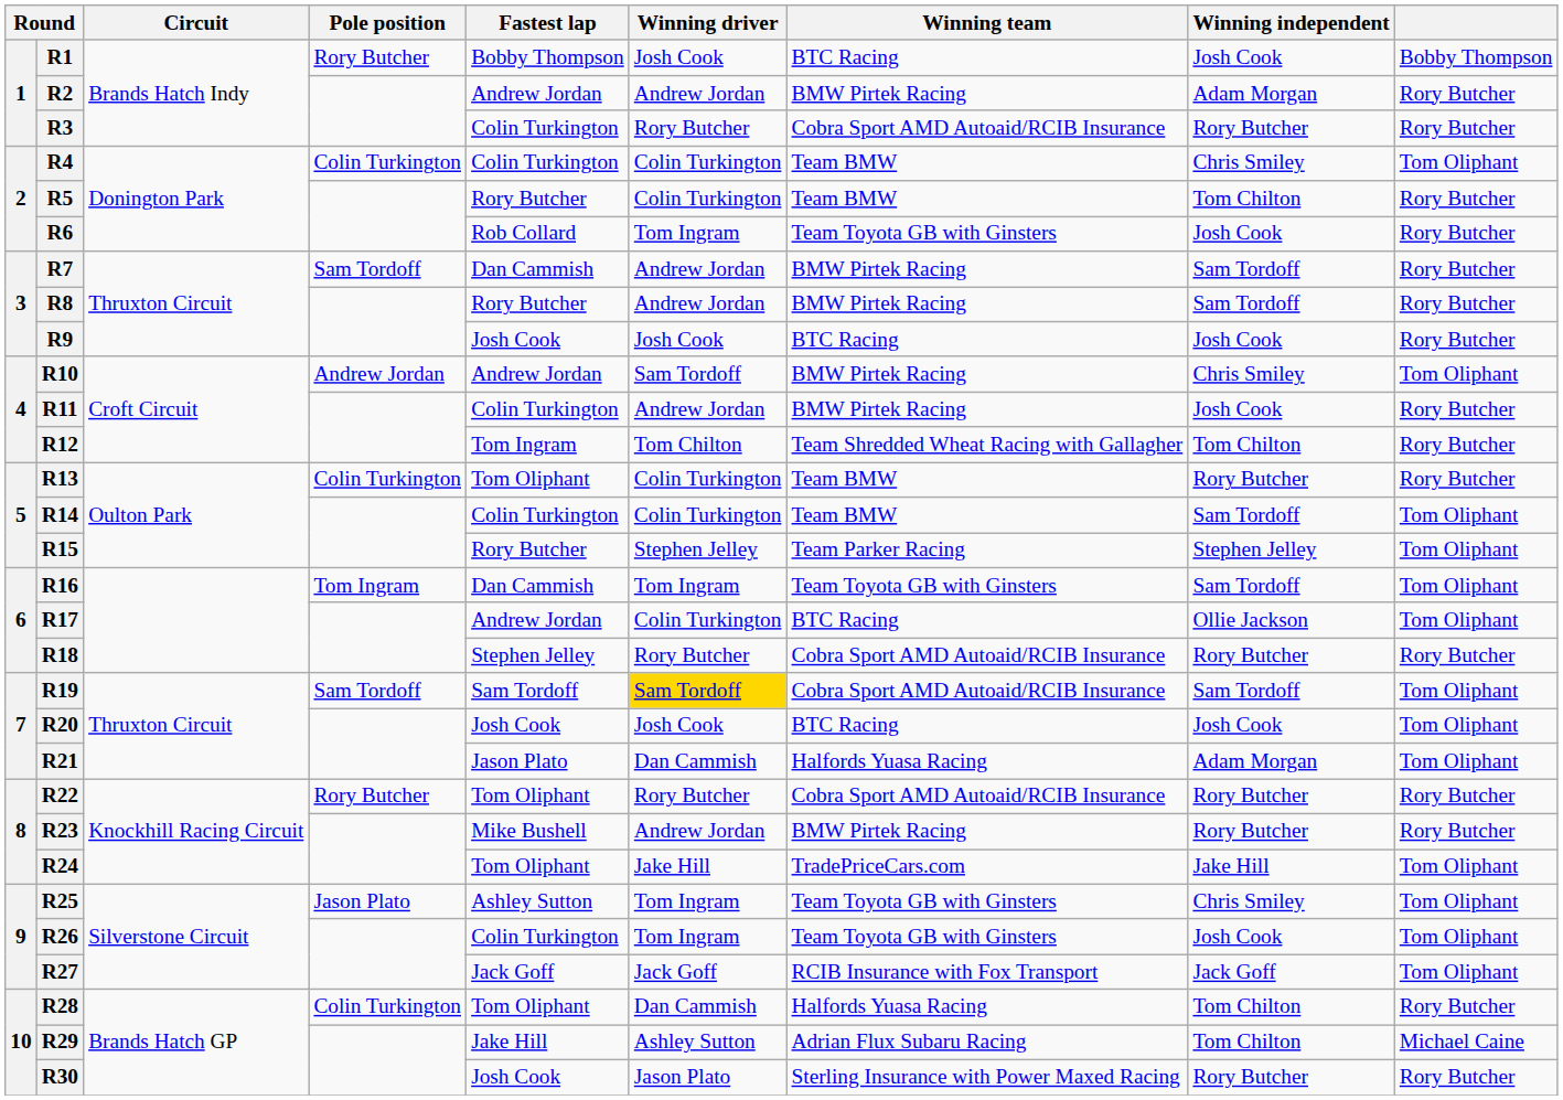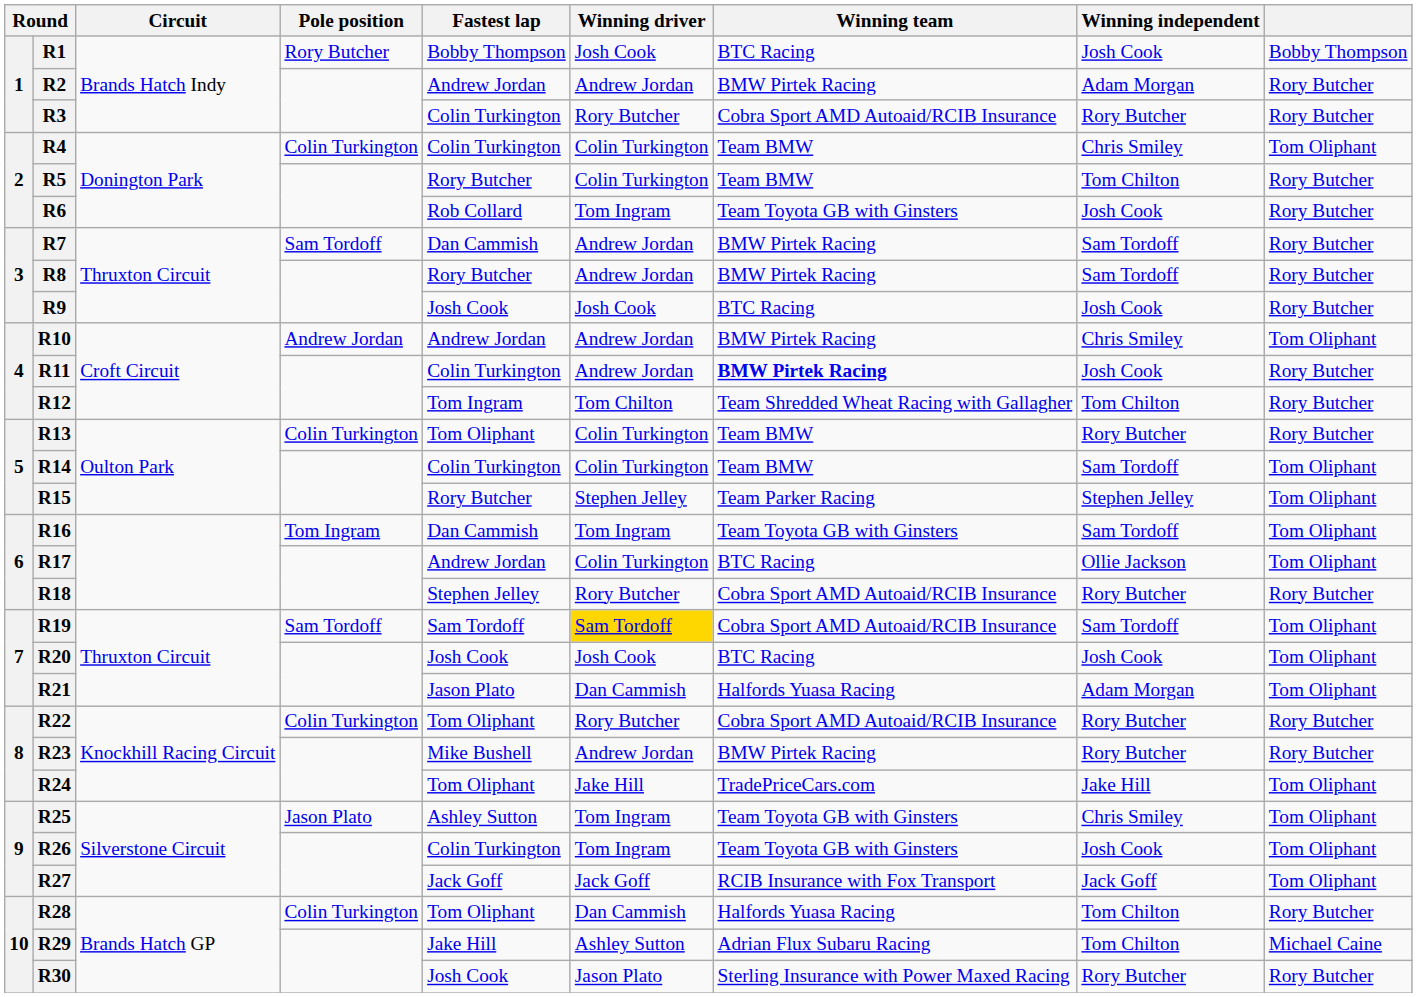R10 | Winning driver: Sam Tordoff -> Andrew Jordan
R11 | Winning team: normal -> bold
R22 | Pole position: Rory Butcher -> Colin Turkington
